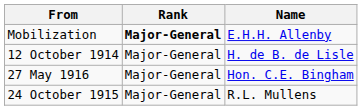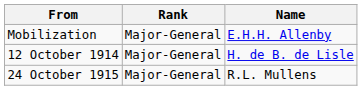Mobilization | Rank: bold -> normal
- row: 27 May 1916 | Major-General | Hon. C.E. Bingham
